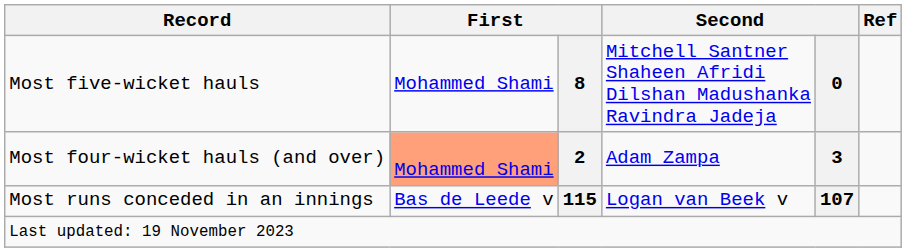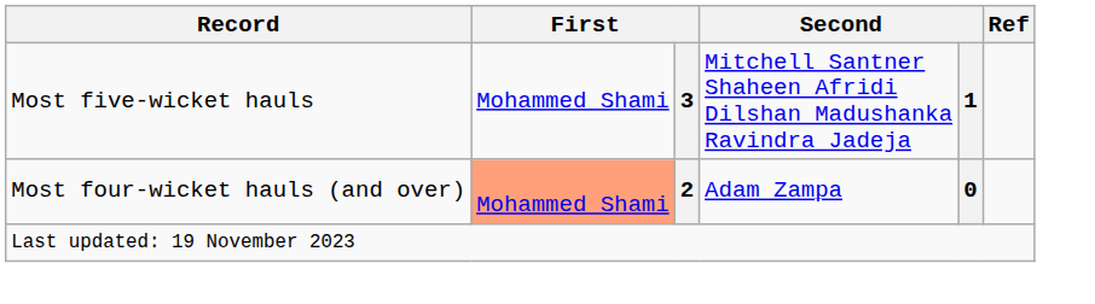Most five-wicket hauls | column 3: 8 -> 3
Most five-wicket hauls | column 5: 0 -> 1
Most four-wicket hauls (and over) | column 5: 3 -> 0
- row: Most runs conceded in an innings | Bas de Leede v | 115 | Logan van Beek v | 107
